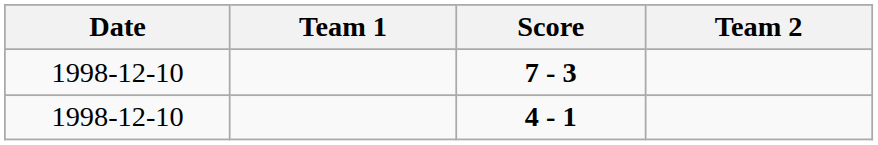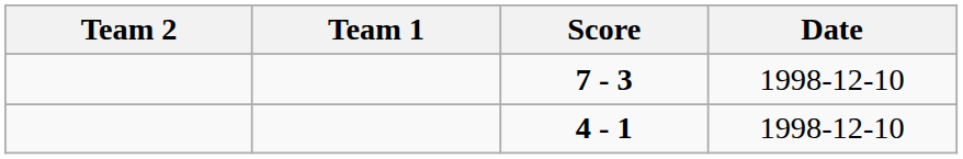columns swapped: Date <-> Team 2
